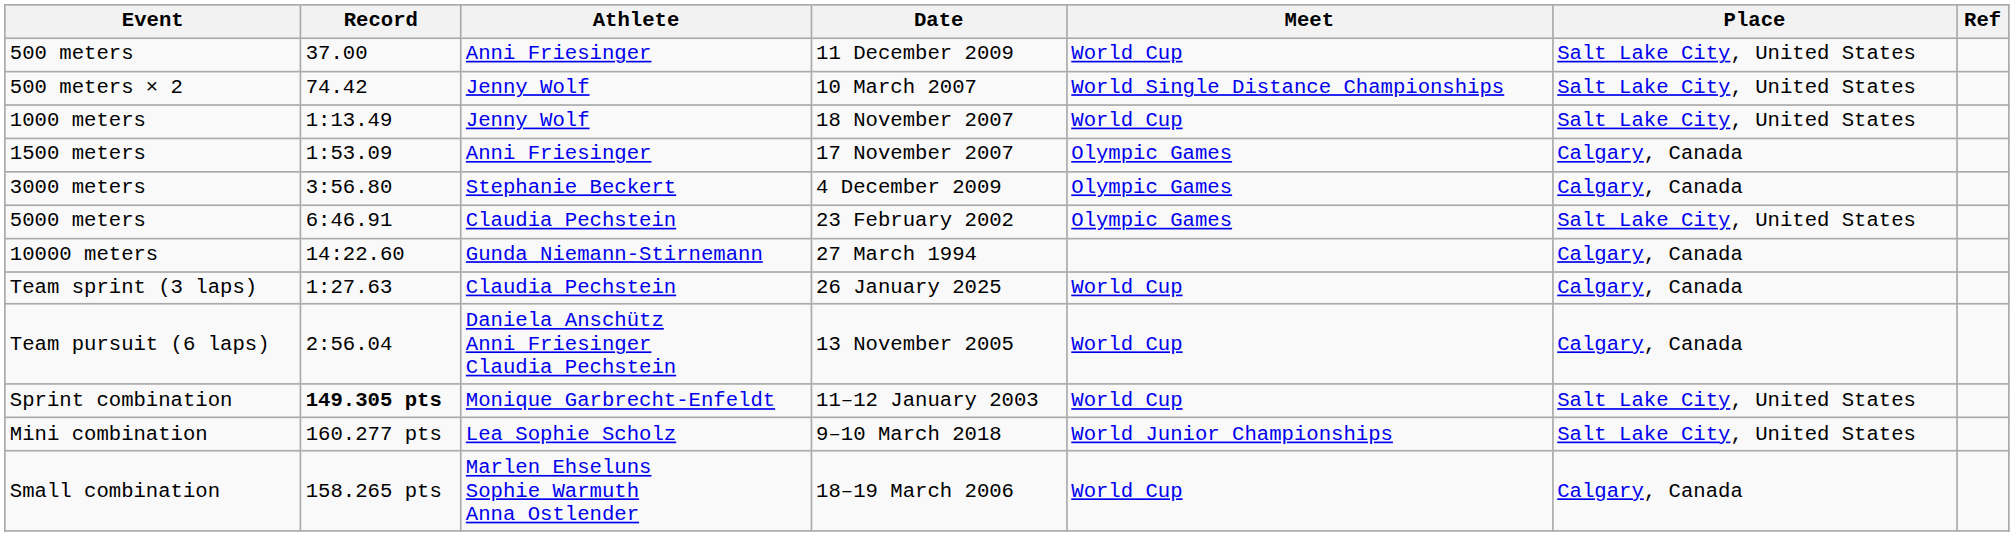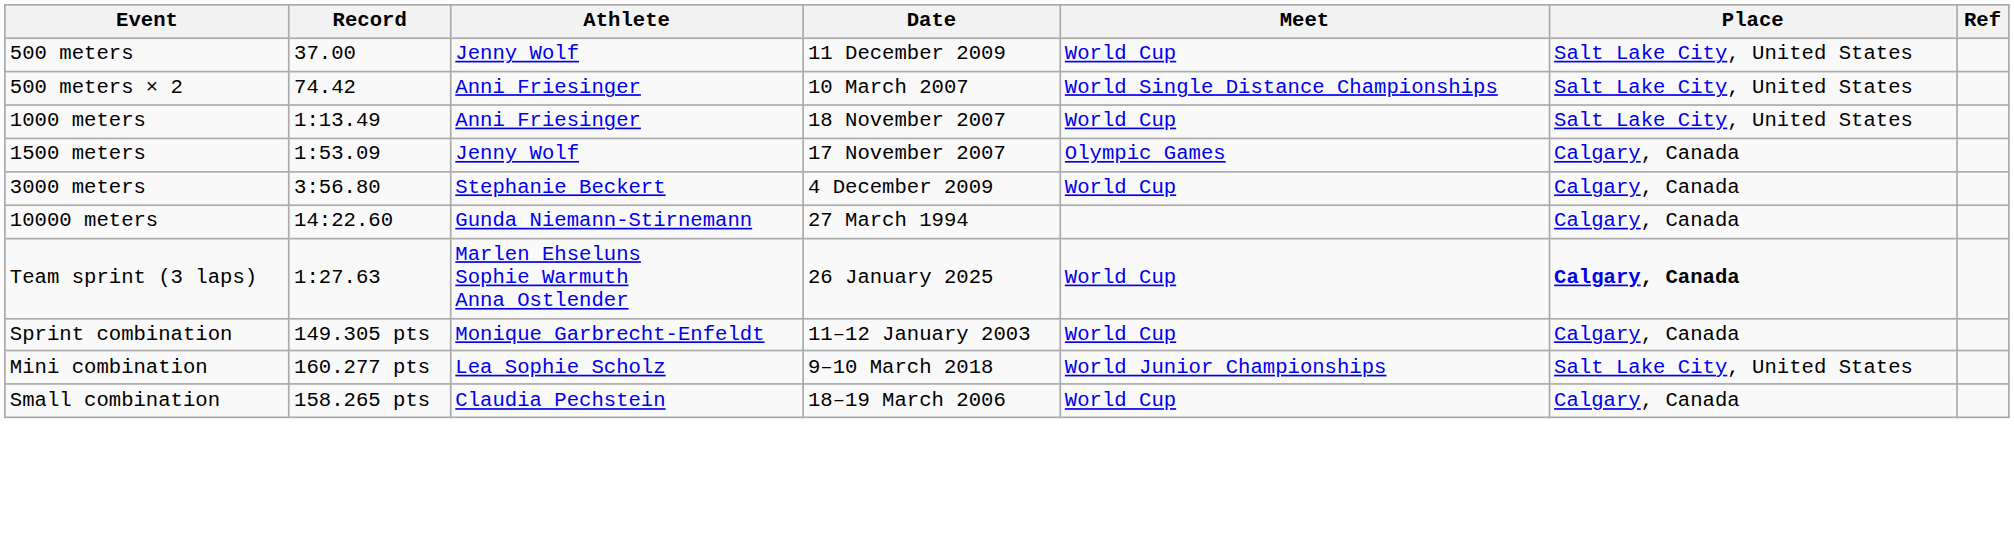500 meters | Athlete: Anni Friesinger -> Jenny Wolf
500 meters × 2 | Athlete: Jenny Wolf -> Anni Friesinger
1000 meters | Athlete: Jenny Wolf -> Anni Friesinger
1500 meters | Athlete: Anni Friesinger -> Jenny Wolf
3000 meters | Meet: Olympic Games -> World Cup
- row: 5000 meters | 6:46.91 | Claudia Pechstein | 23 February 2002 | Olympic Games | Salt Lake City, United States
Team sprint (3 laps) | Athlete: Claudia Pechstein -> Marlen Ehseluns Sophie Warmuth Anna Ostlender
Team sprint (3 laps) | Place: normal -> bold
- row: Team pursuit (6 laps) | 2:56.04 | Daniela Anschütz Anni Friesinger Claudia Pechstein | 13 November 2005 | World Cup | Calgary, Canada
Sprint combination | Record: bold -> normal
Sprint combination | Place: Salt Lake City, United States -> Calgary, Canada
Small combination | Athlete: Marlen Ehseluns Sophie Warmuth Anna Ostlender -> Claudia Pechstein
